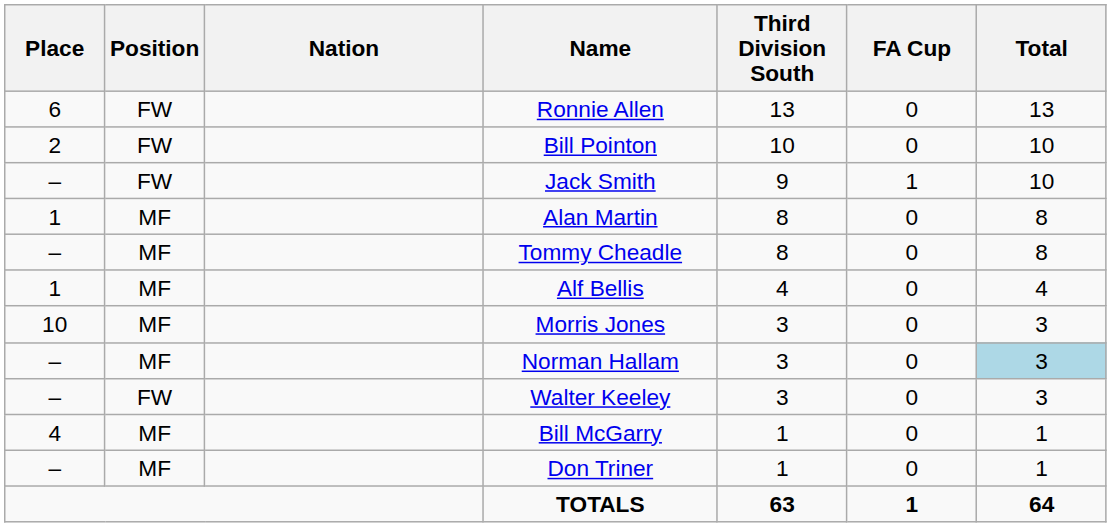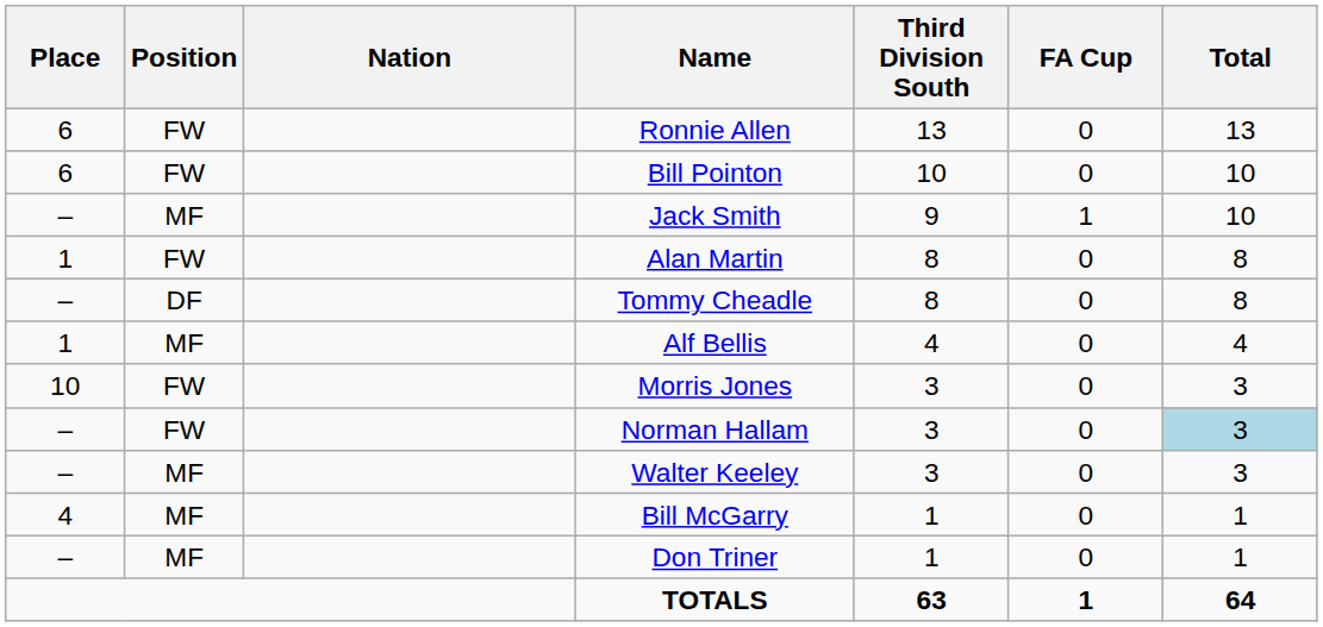Bill Pointon | Place: 2 -> 6
Jack Smith | Position: FW -> MF
Alan Martin | Position: MF -> FW
Tommy Cheadle | Position: MF -> DF
Morris Jones | Position: MF -> FW
Norman Hallam | Position: MF -> FW
Walter Keeley | Position: FW -> MF
